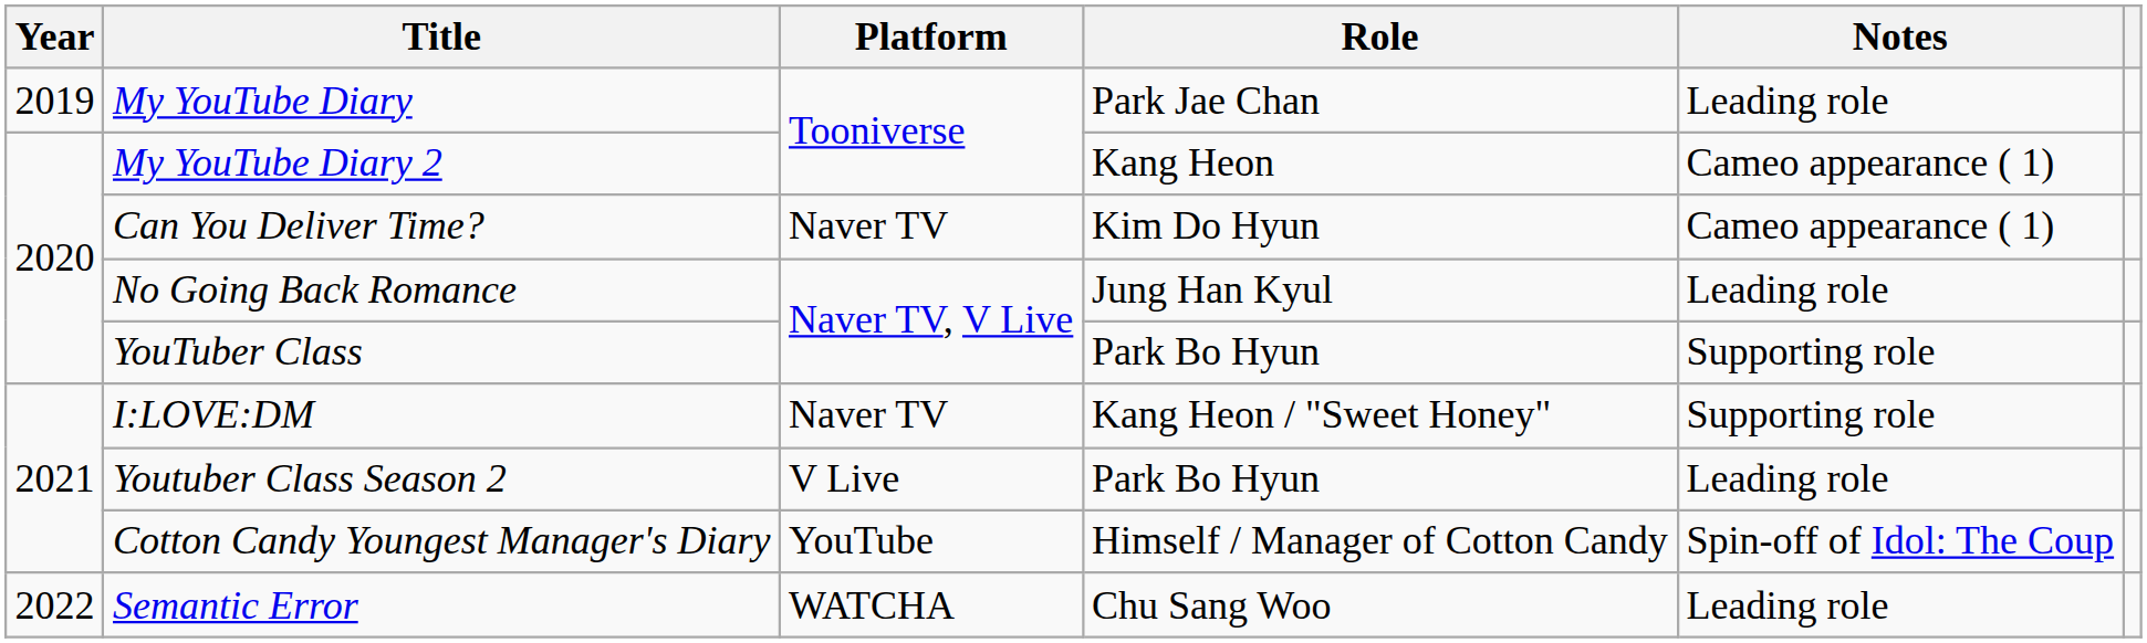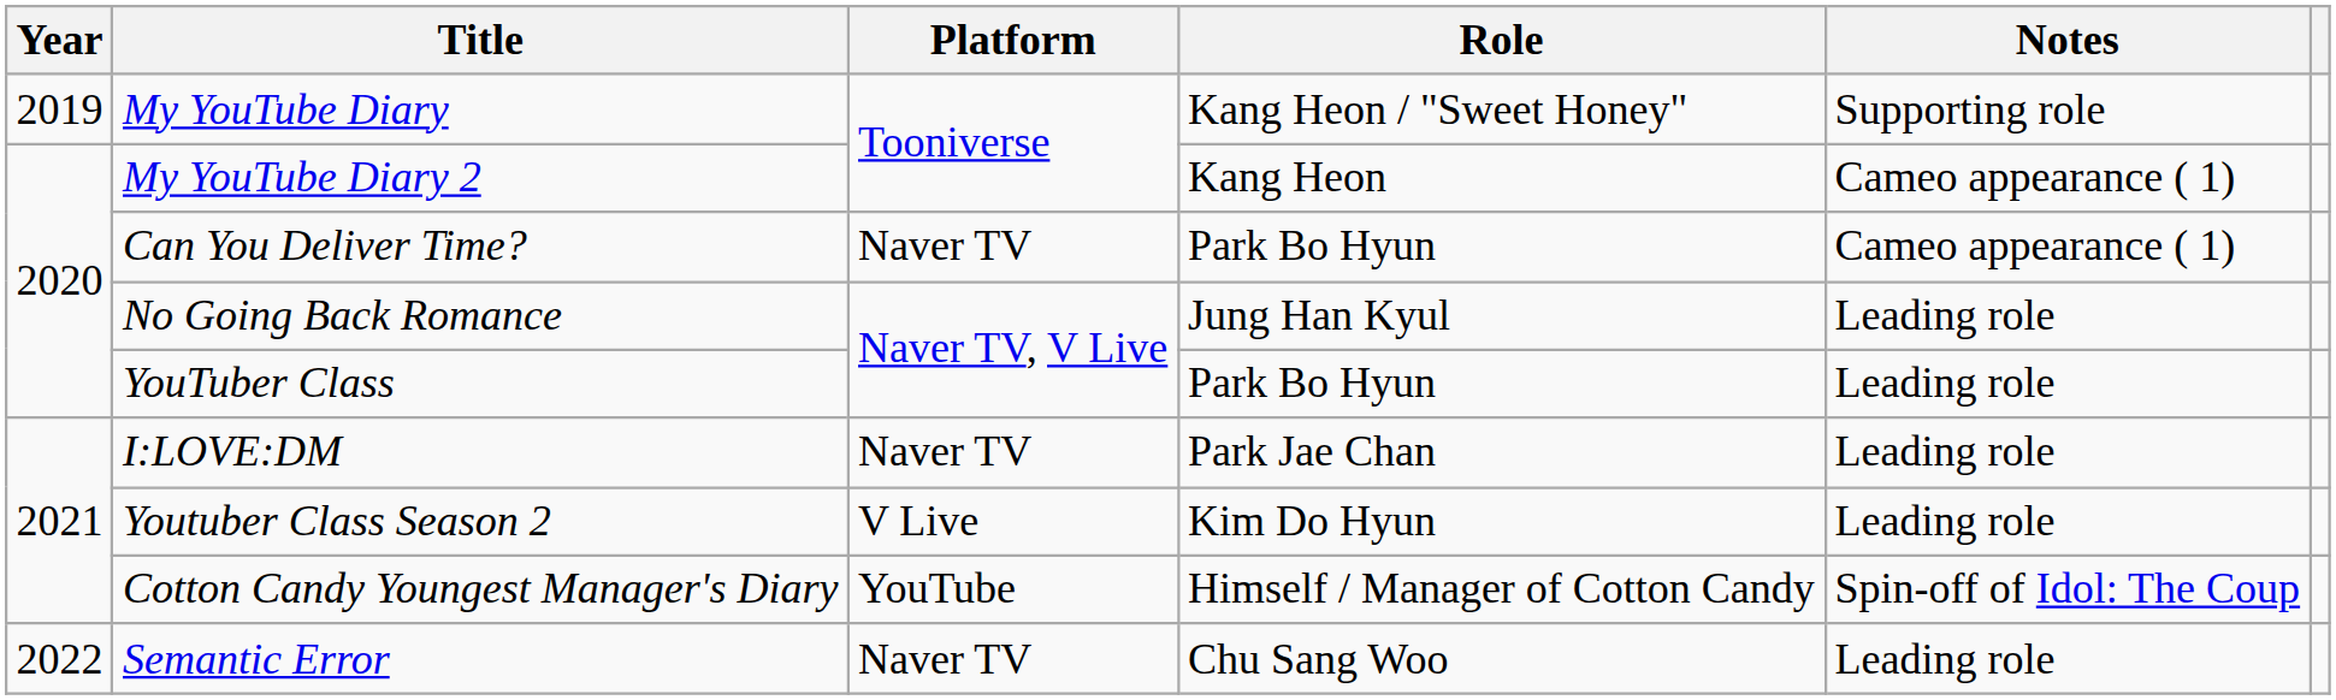My YouTube Diary | Role: Park Jae Chan -> Kang Heon / "Sweet Honey"
My YouTube Diary | Notes: Leading role -> Supporting role
Can You Deliver Time? | Role: Kim Do Hyun -> Park Bo Hyun
YouTuber Class | Notes: Supporting role -> Leading role
I:LOVE:DM | Role: Kang Heon / "Sweet Honey" -> Park Jae Chan
I:LOVE:DM | Notes: Supporting role -> Leading role
Youtuber Class Season 2 | Role: Park Bo Hyun -> Kim Do Hyun
Semantic Error | Platform: WATCHA -> Naver TV
